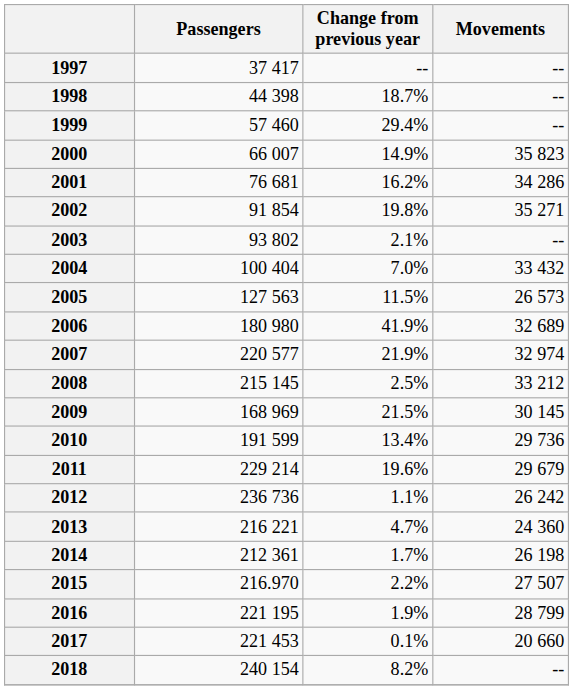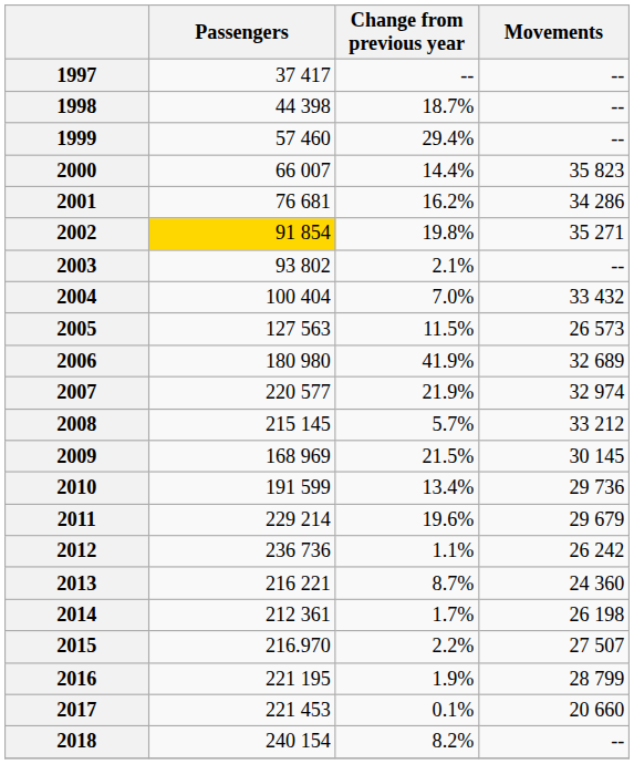2000 | Change from previous year: 14.9% -> 14.4%
2002 | Passengers: no background -> gold background
2008 | Change from previous year: 2.5% -> 5.7%
2013 | Change from previous year: 4.7% -> 8.7%
